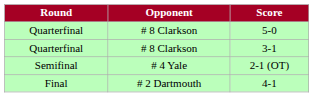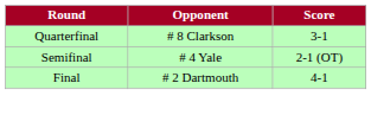- row: Quarterfinal | # 8 Clarkson | 5-0
